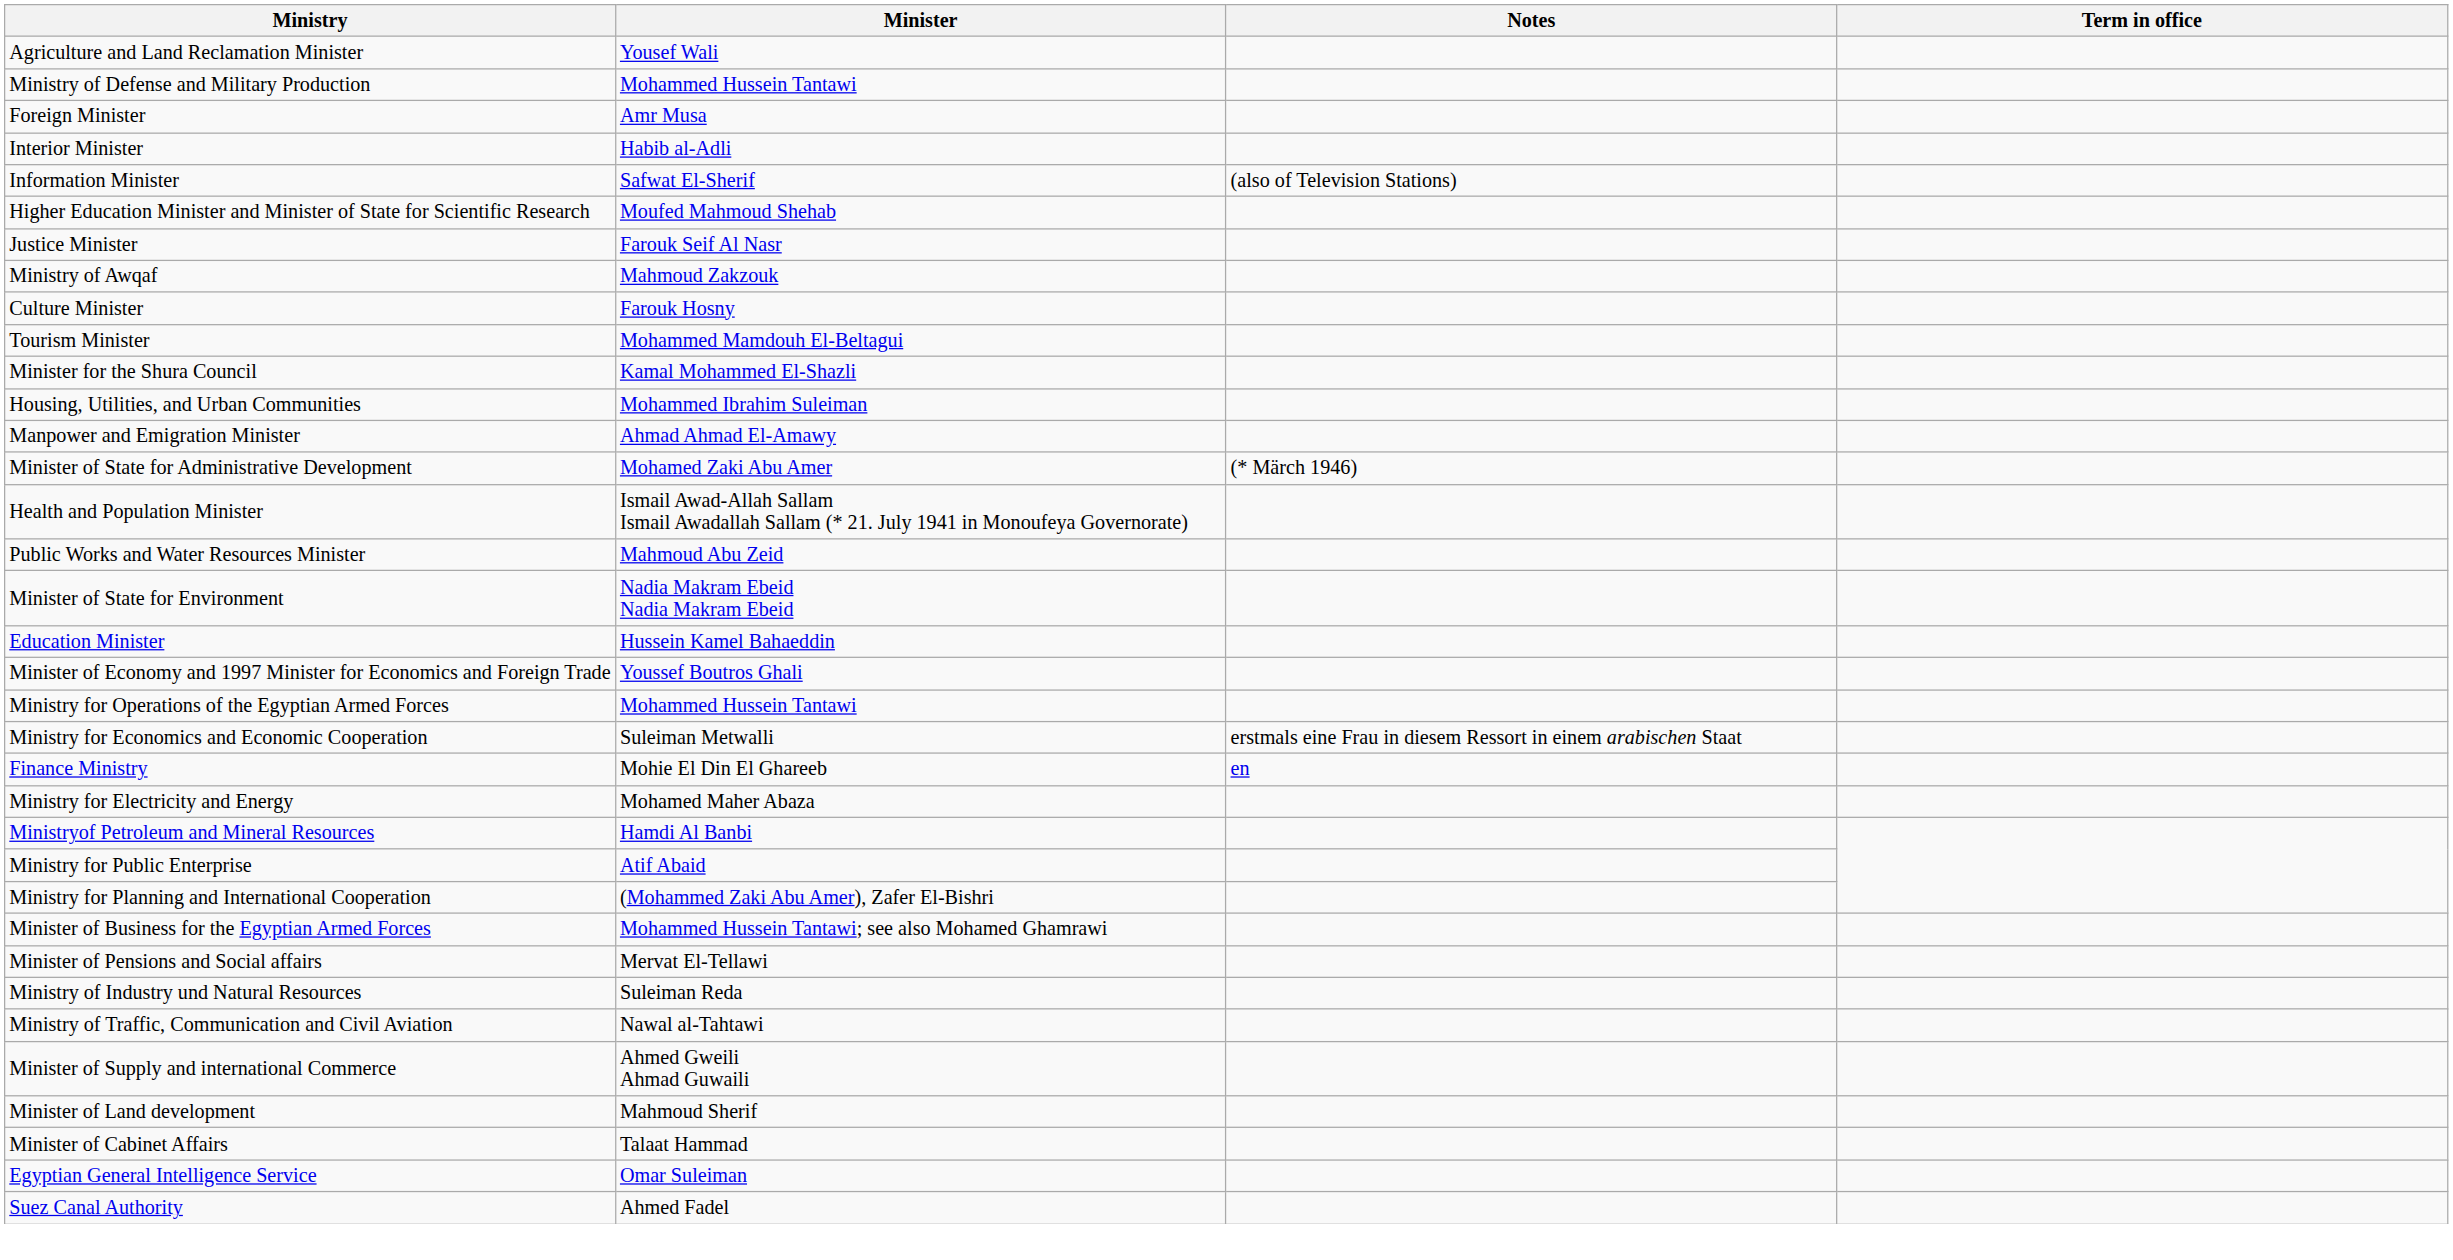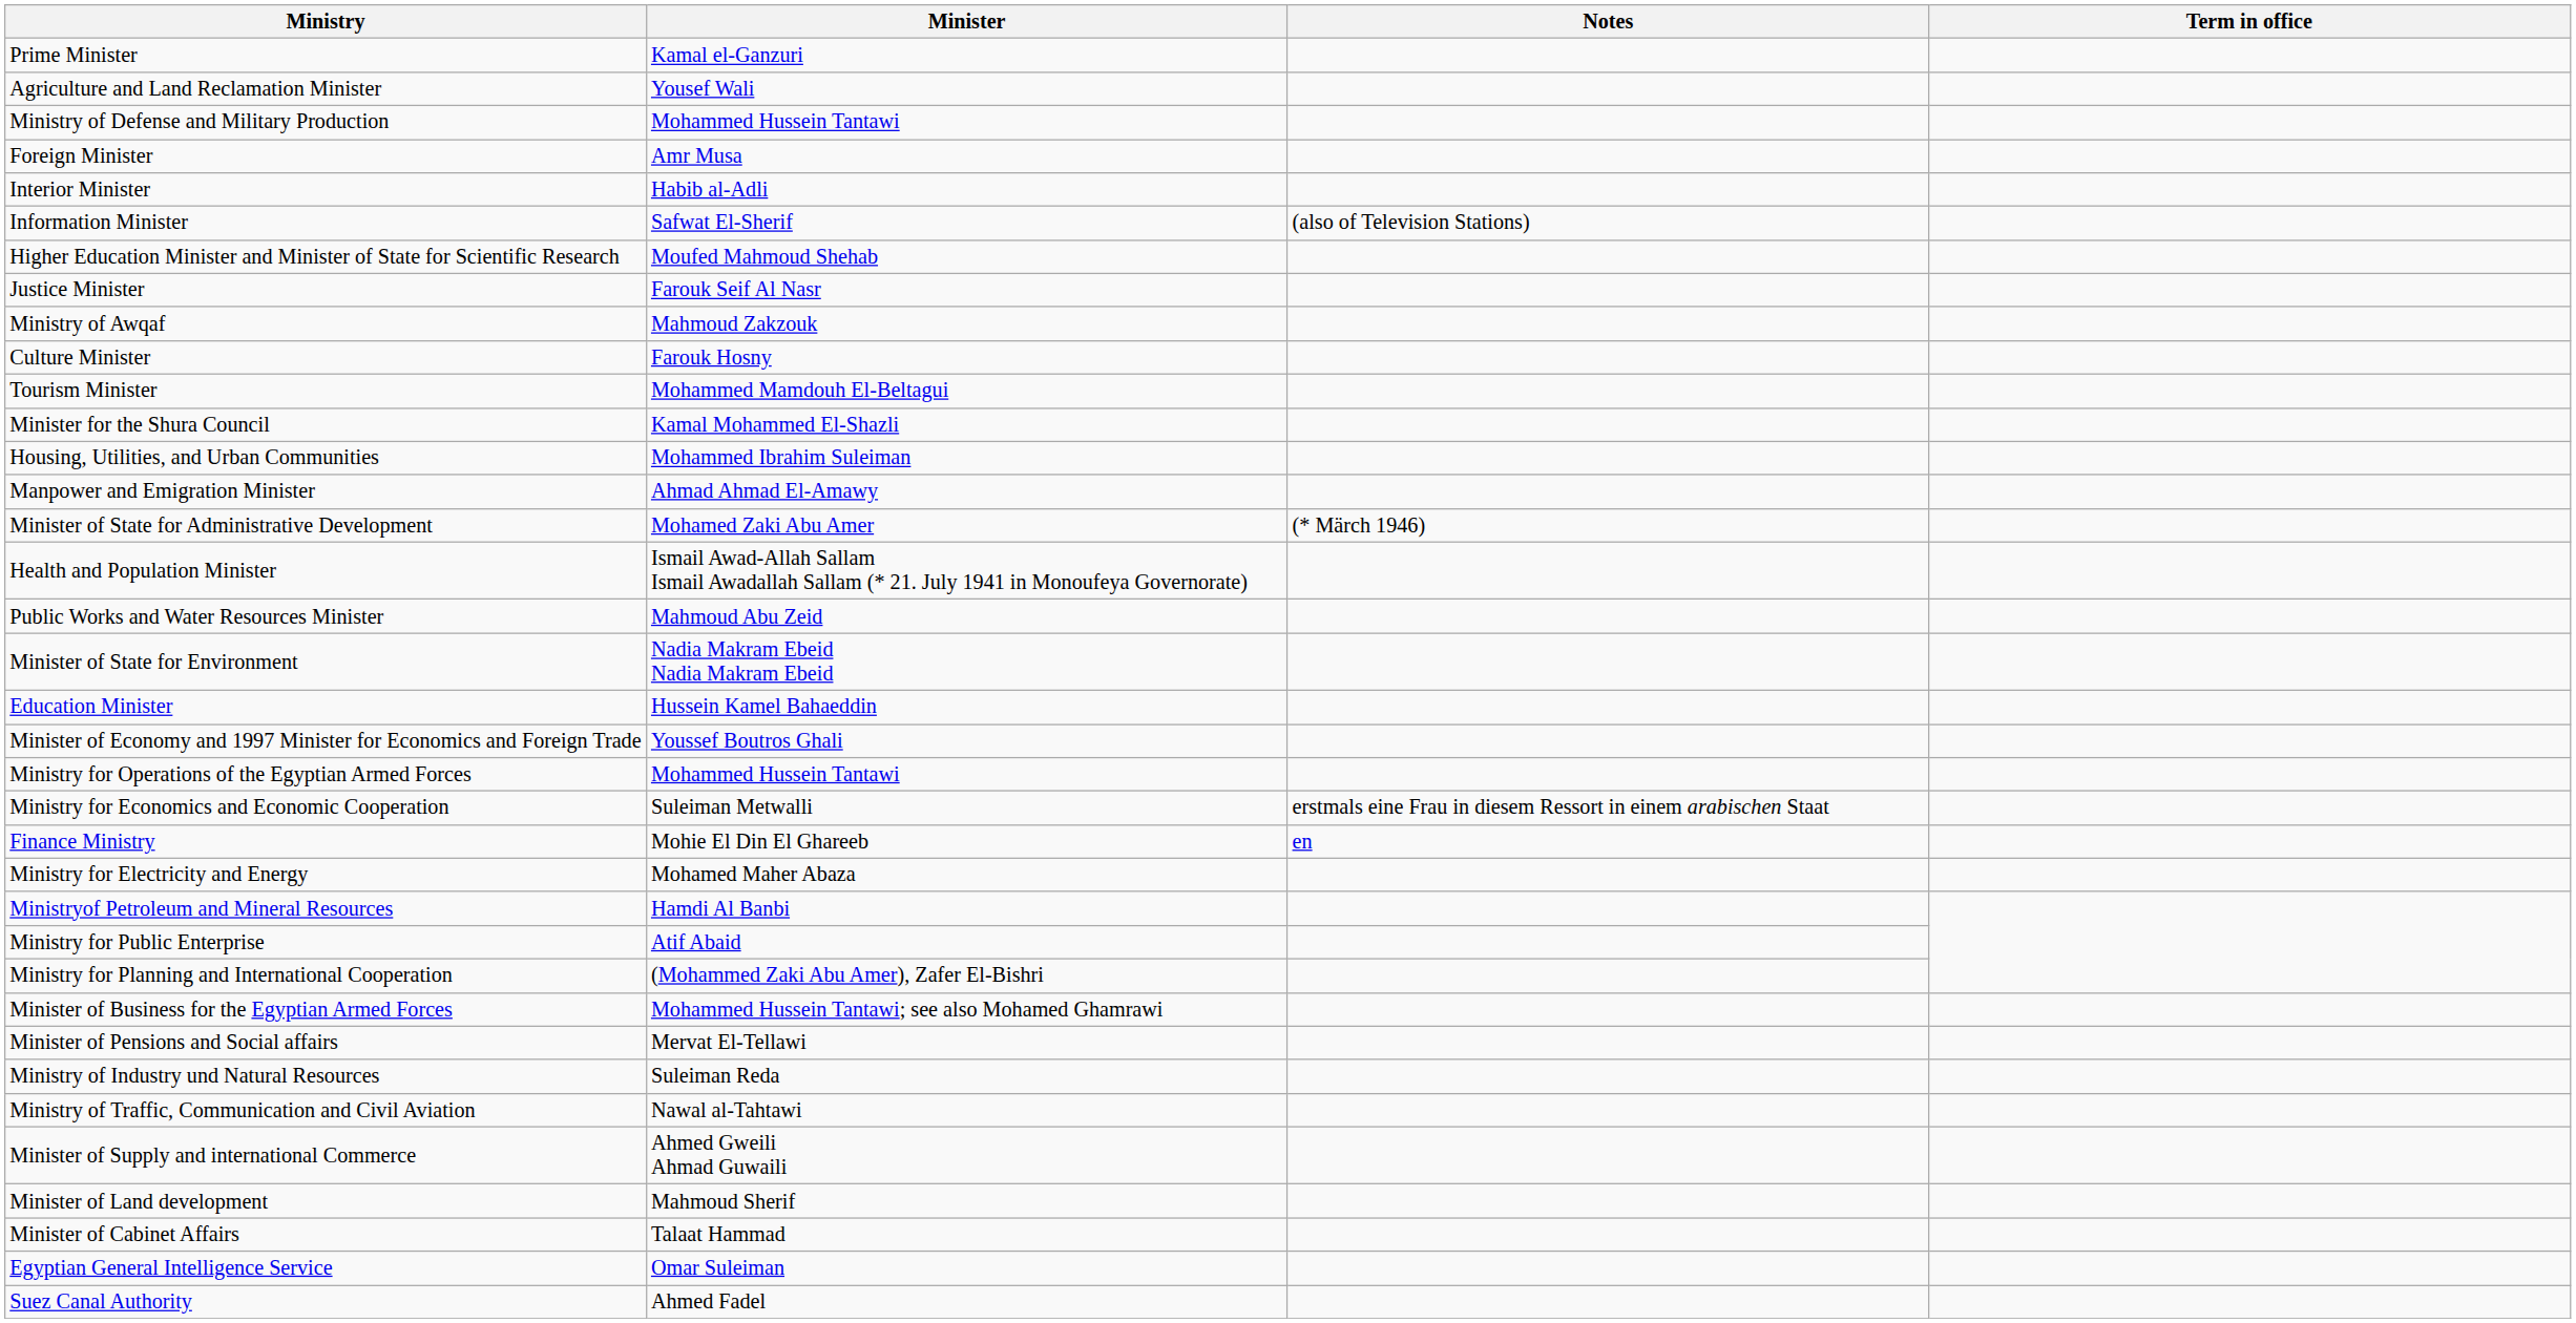+ row: Prime Minister | Kamal el-Ganzuri
